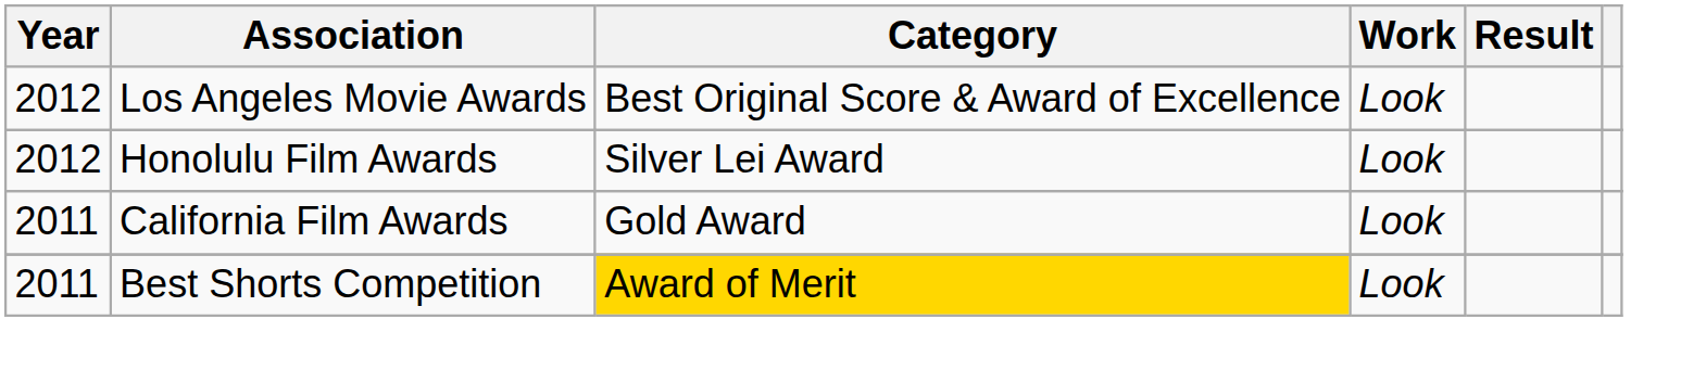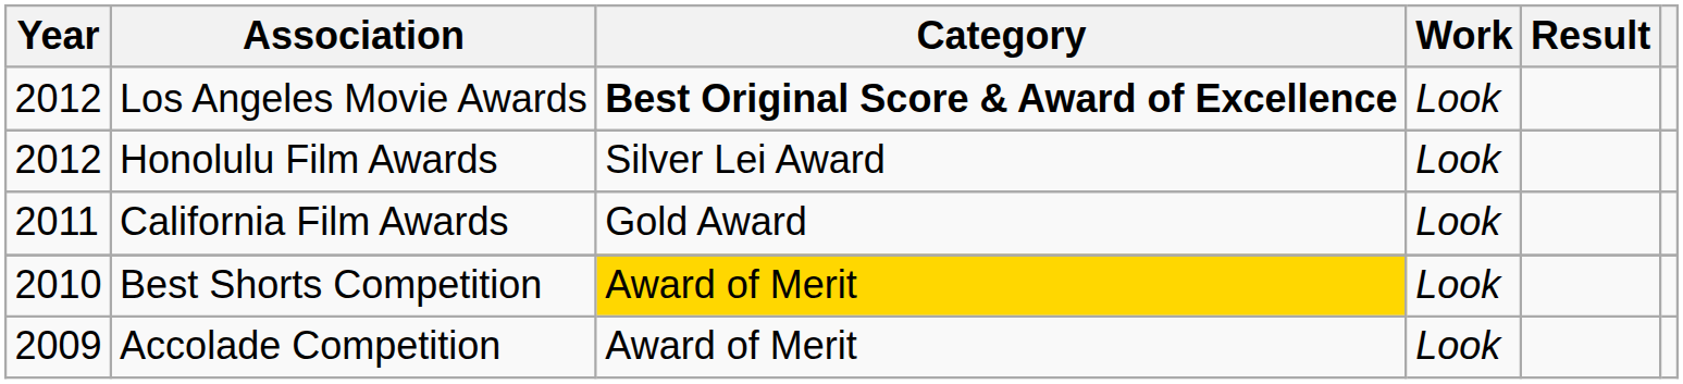Los Angeles Movie Awards | Category: normal -> bold
Best Shorts Competition | Year: 2011 -> 2010
+ row: 2009 | Accolade Competition | Award of Merit | Look
